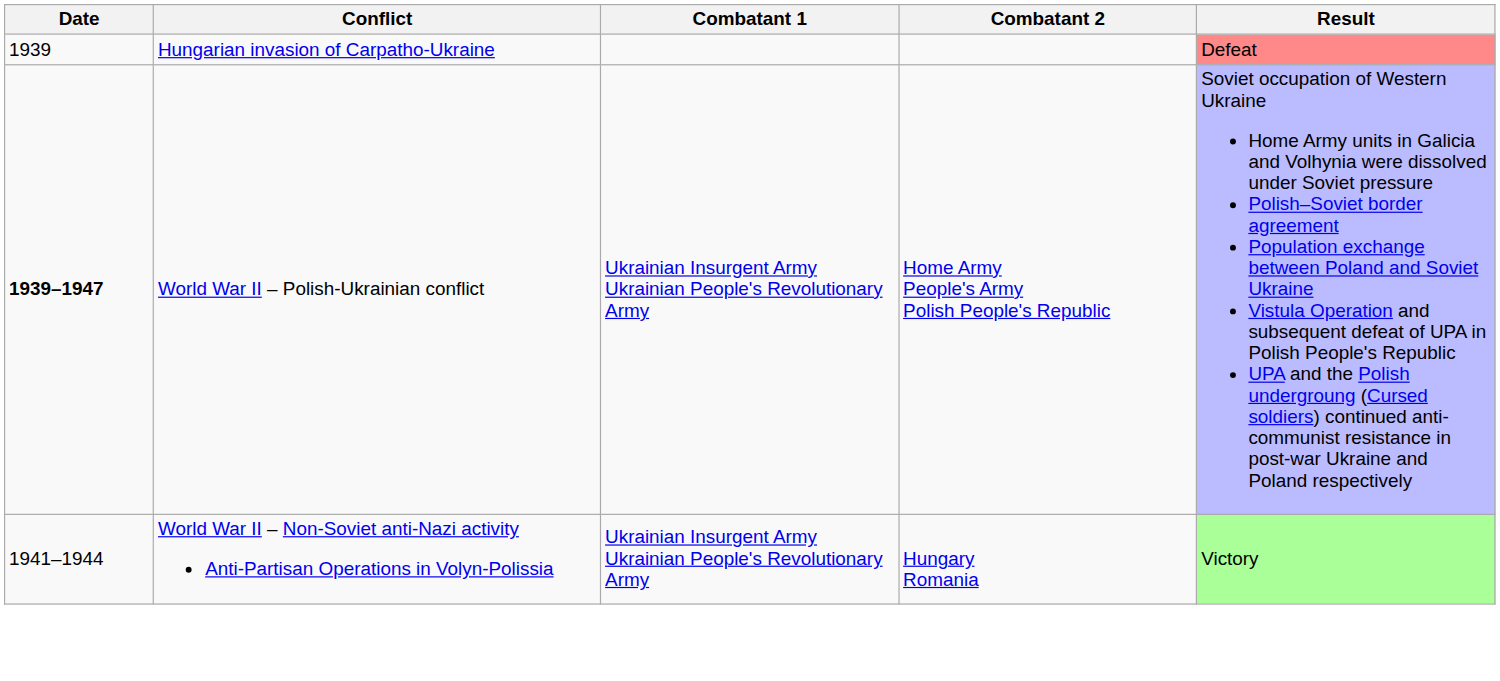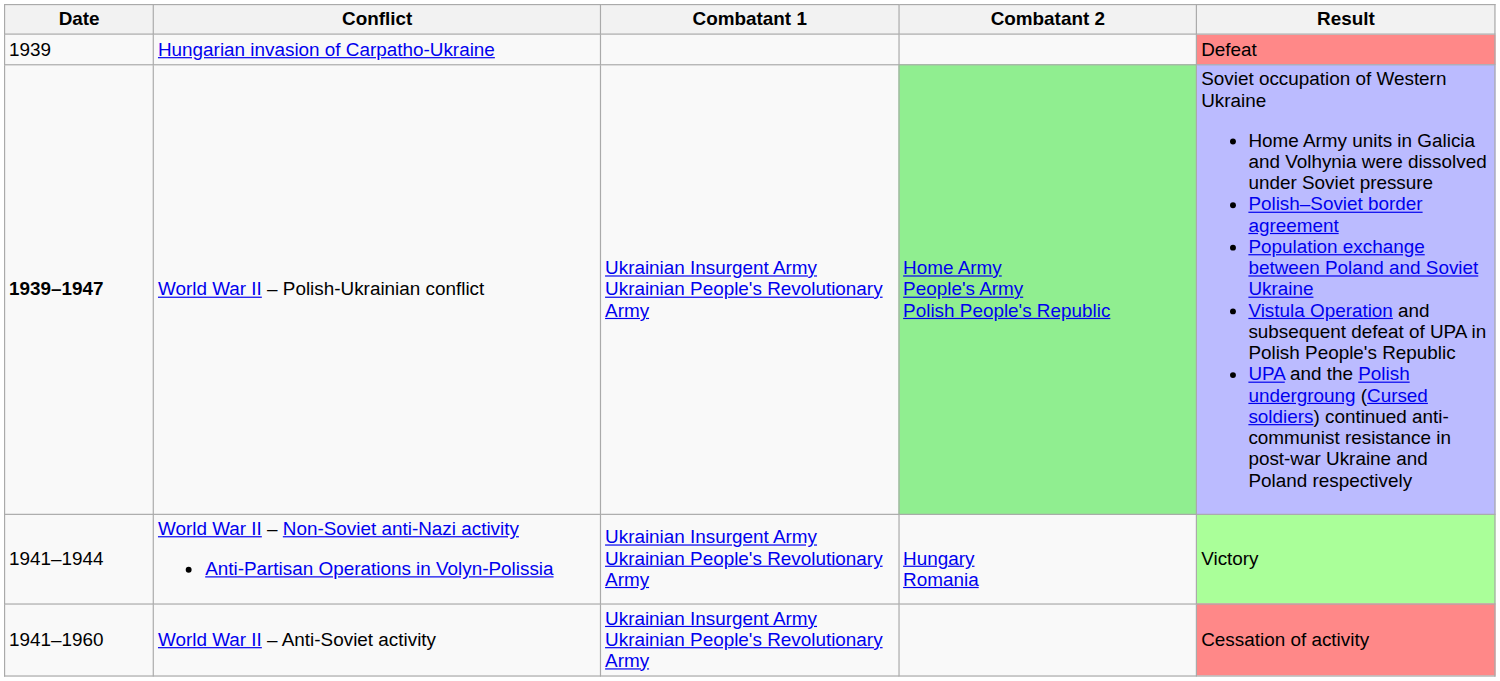World War II – Polish-Ukrainian conflict | Combatant 2: no background -> lightgreen background
+ row: 1941–1960 | World War II – Anti-Soviet activity | Ukrainian Insurgent Army Ukrainian People's Revolutionary Army | Cessation of activity
